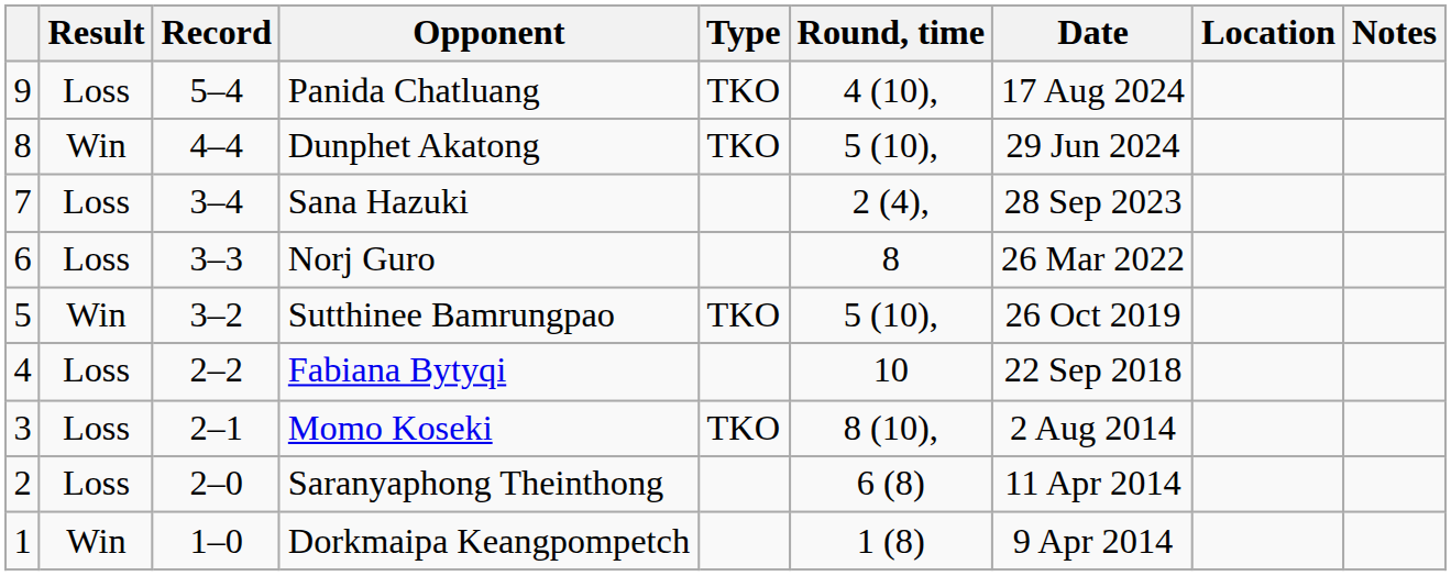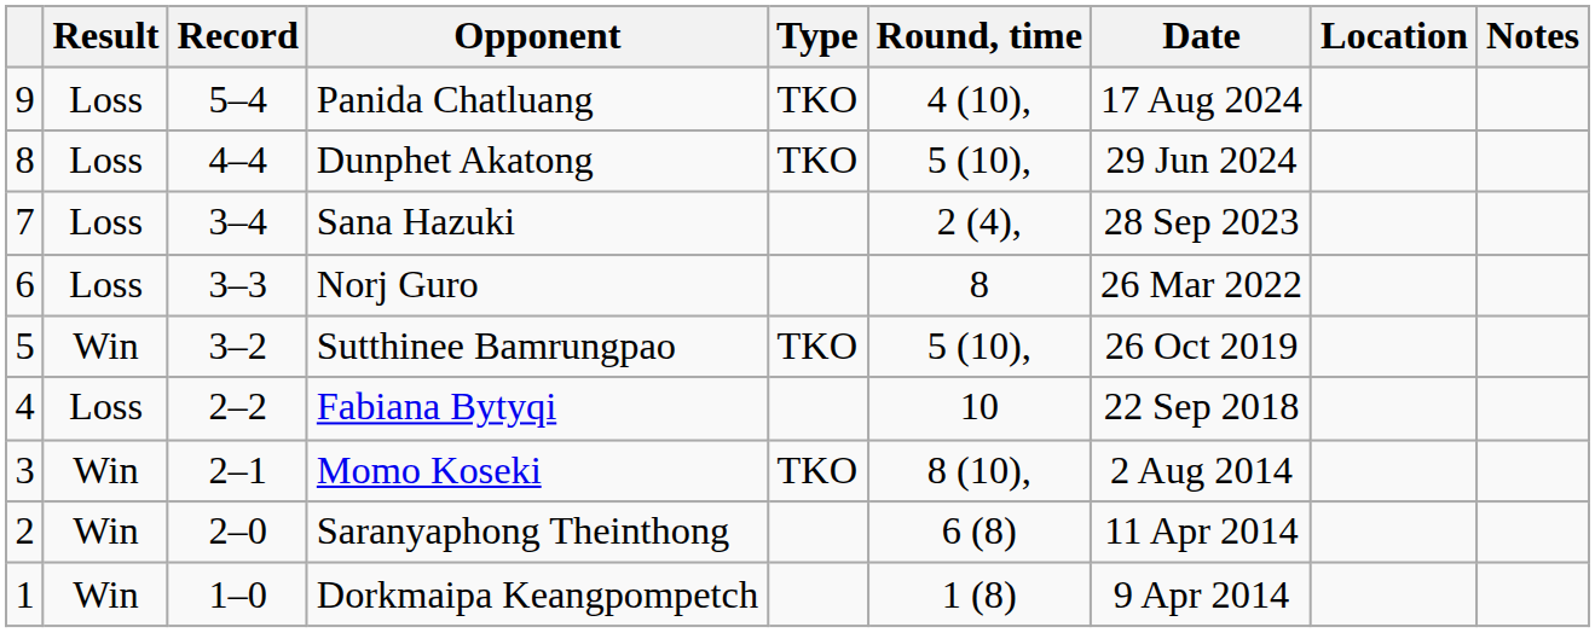Dunphet Akatong | Result: Win -> Loss
Momo Koseki | Result: Loss -> Win
Saranyaphong Theinthong | Result: Loss -> Win
